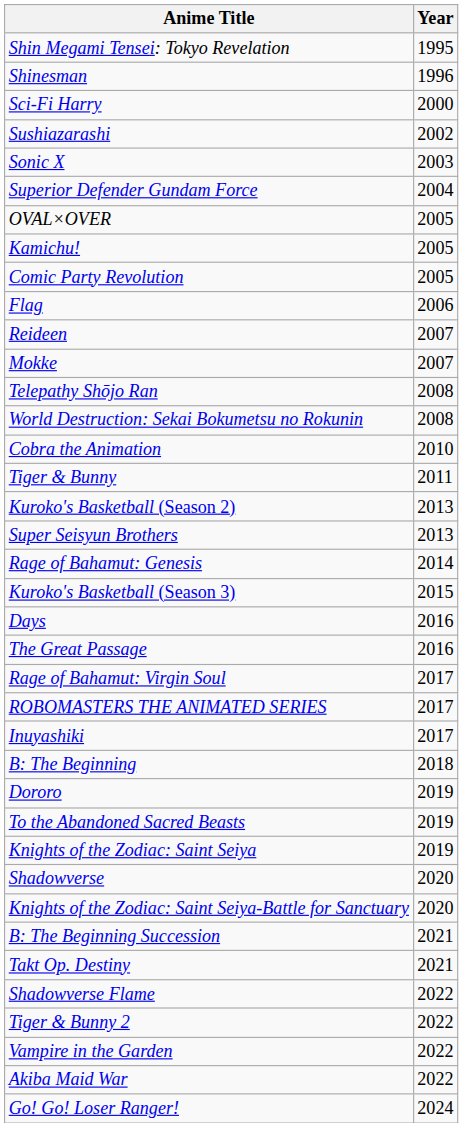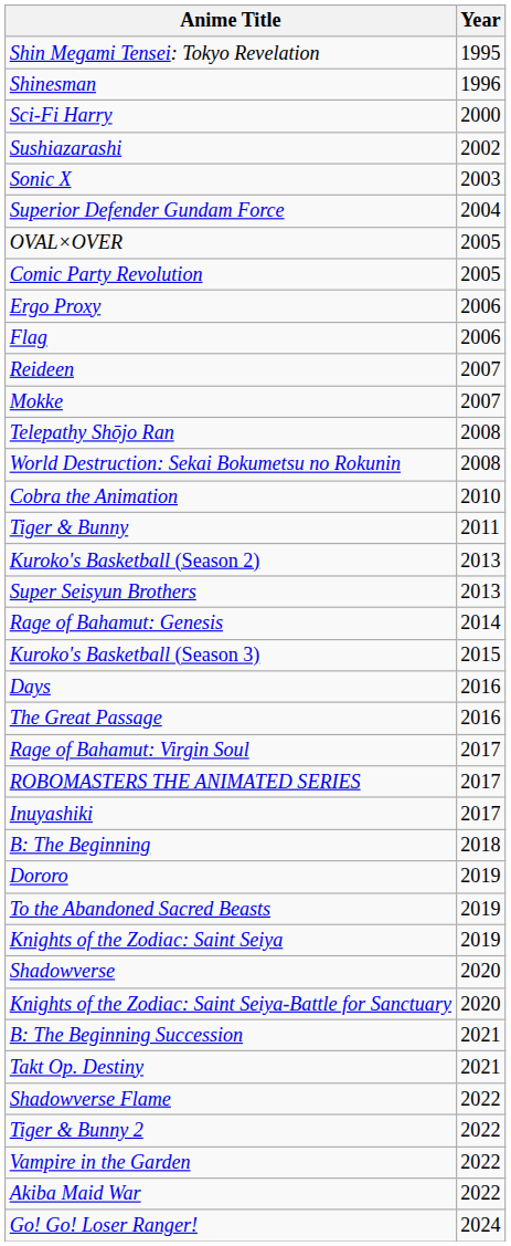- row: Kamichu! | 2005
+ row: Ergo Proxy | 2006
